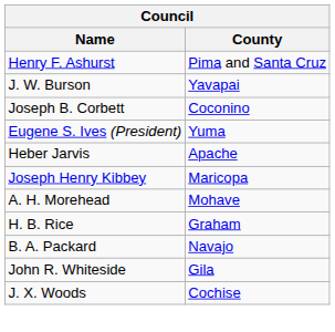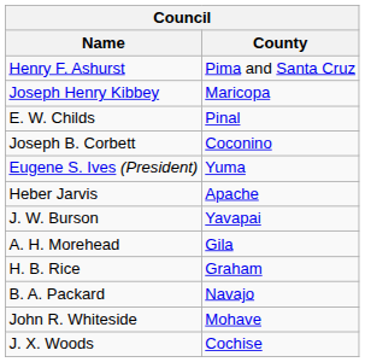rows swapped: J. W. Burson <-> Joseph Henry Kibbey
+ row: E. W. Childs | Pinal
A. H. Morehead | County: Mohave -> Gila
John R. Whiteside | County: Gila -> Mohave
